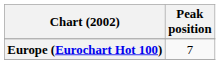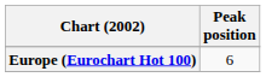Europe (Eurochart Hot 100) | Peak position: 7 -> 6
